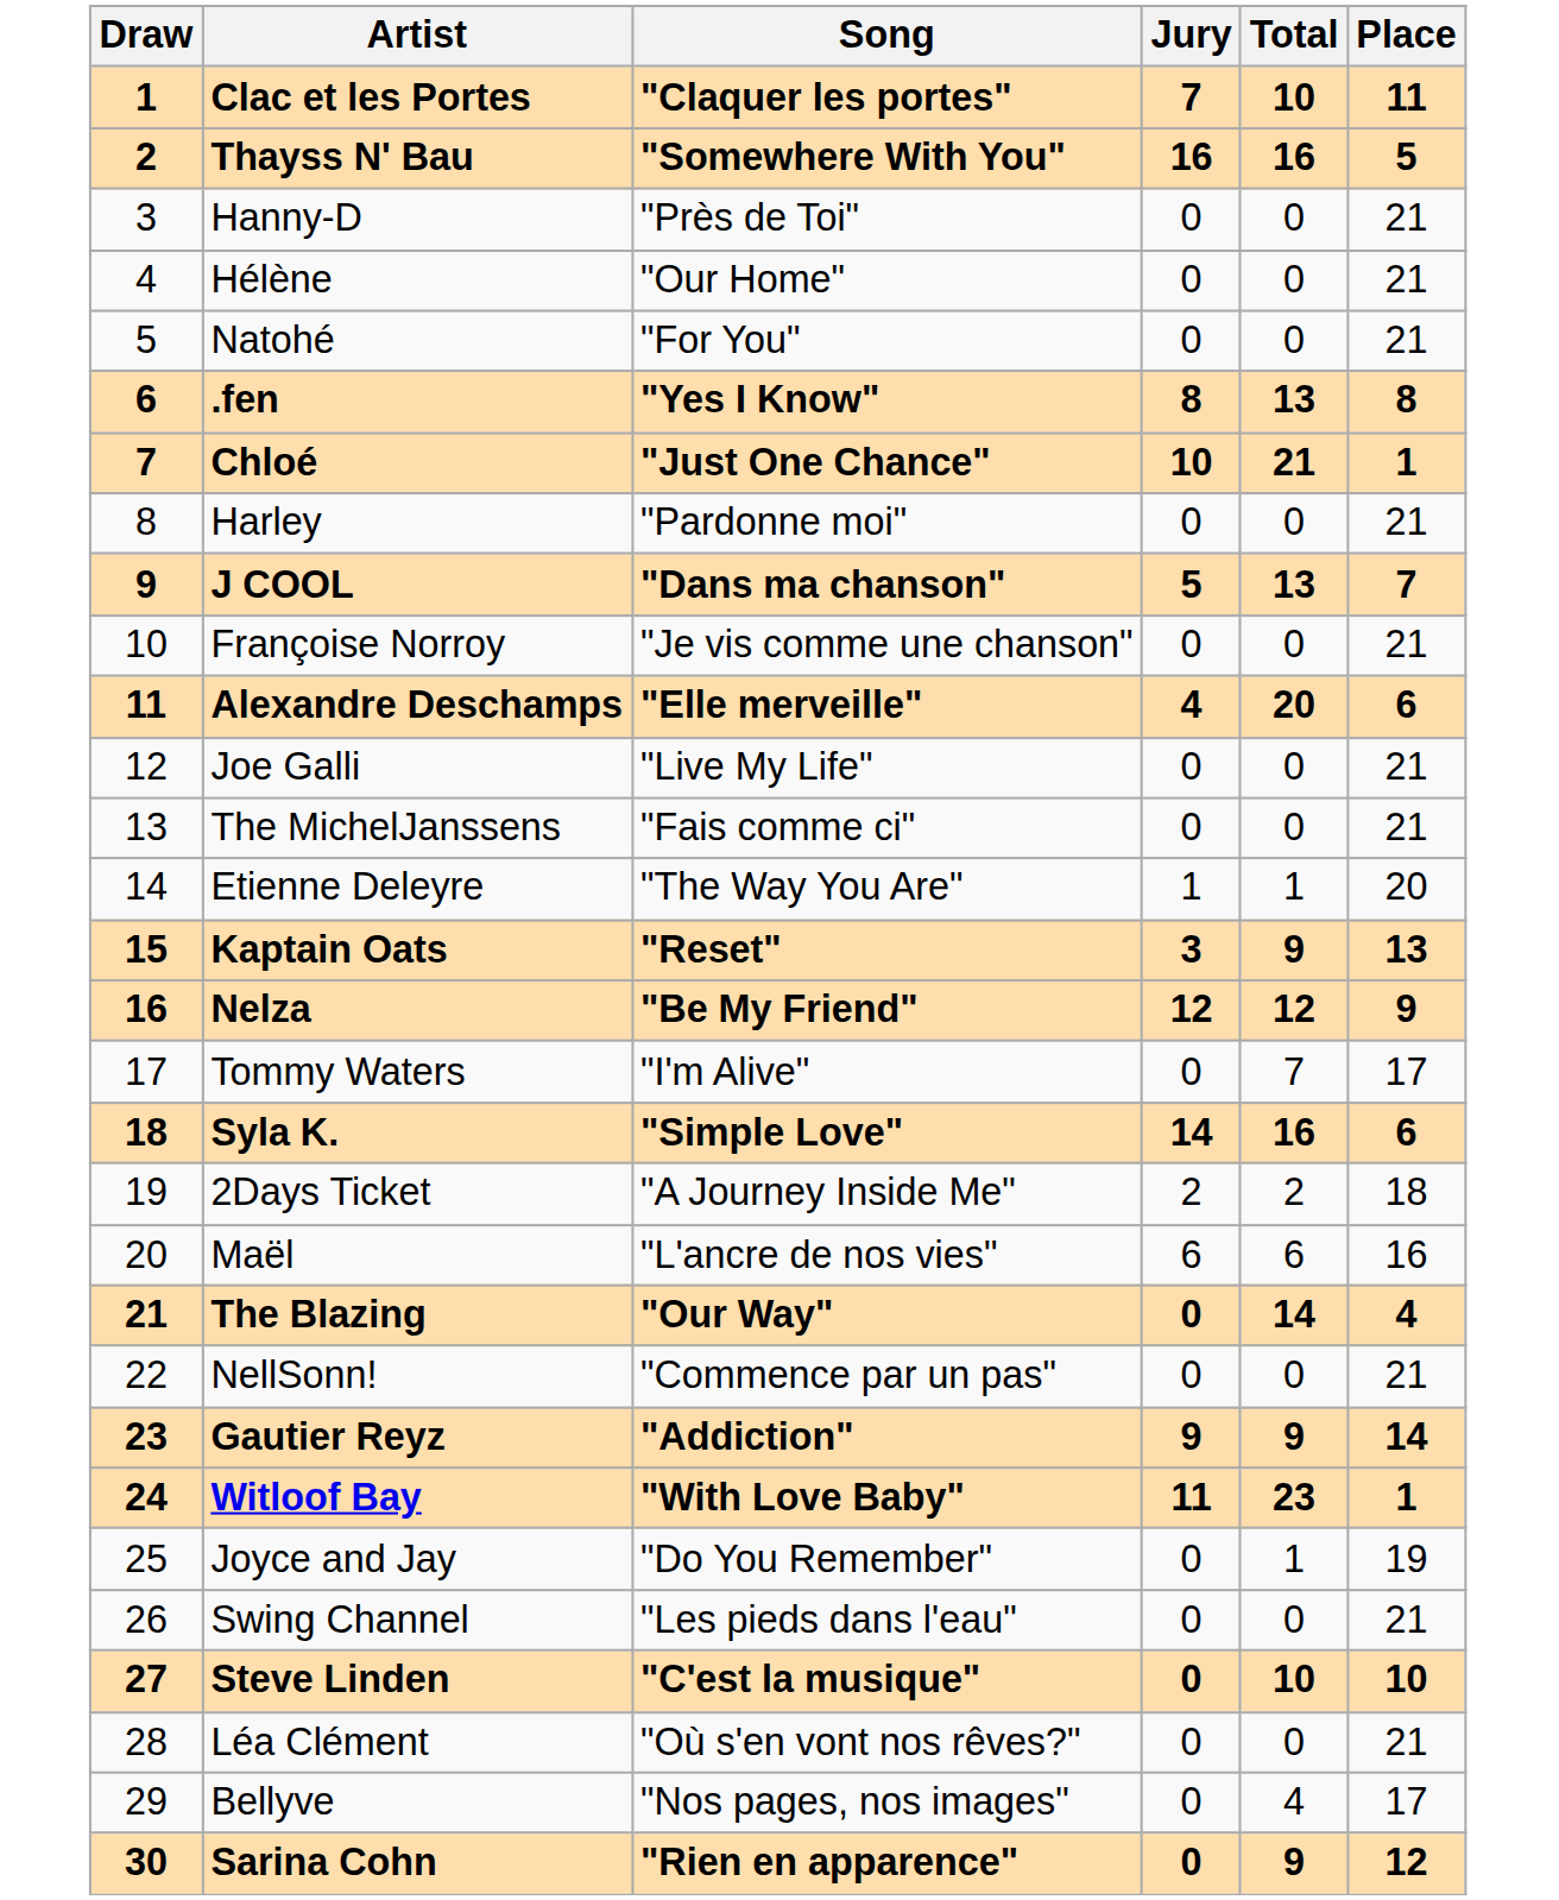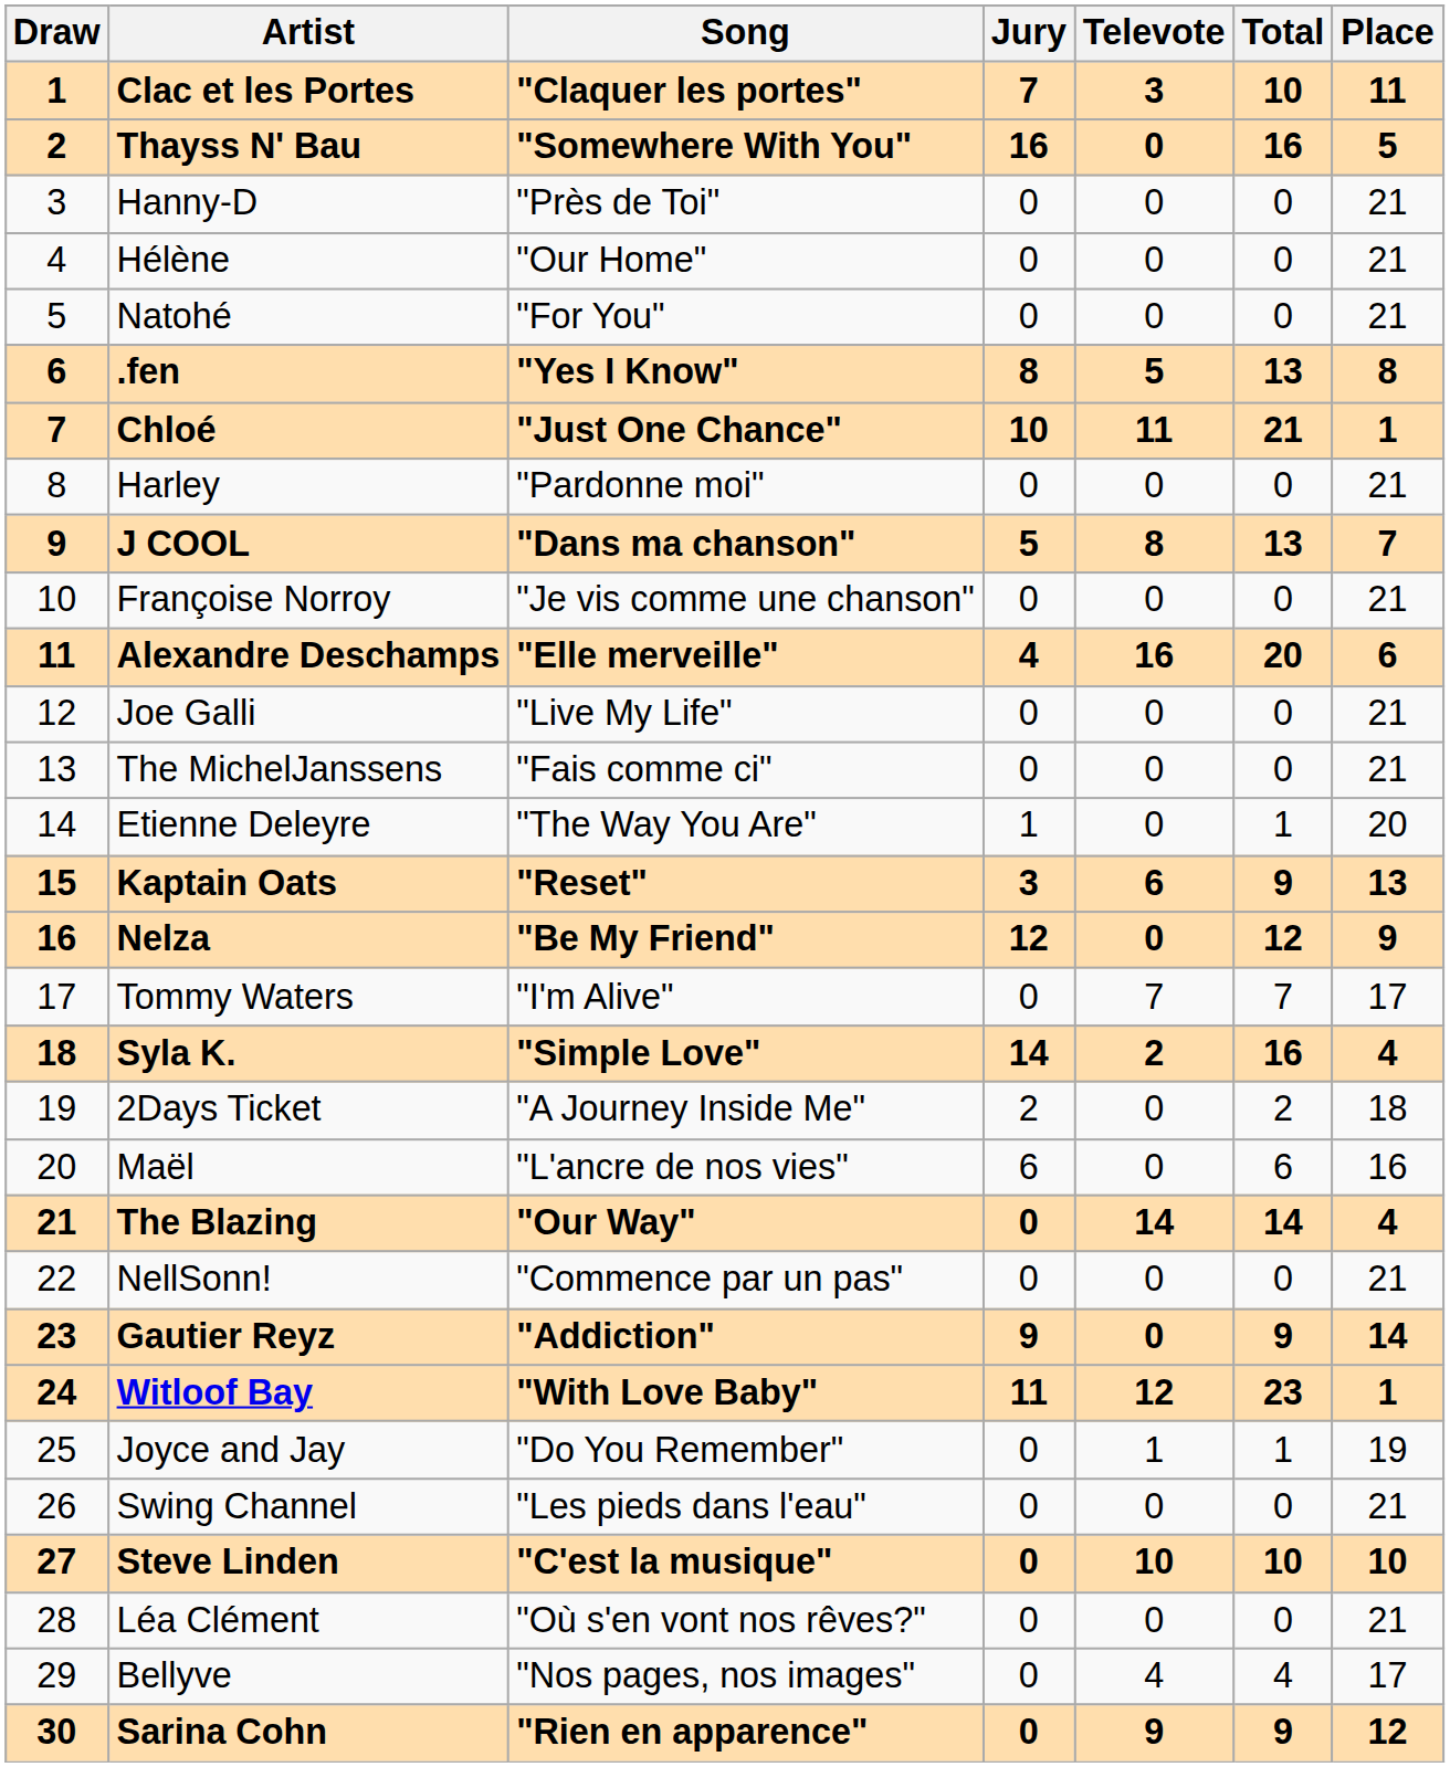+ column: Televote | 3 | 0 | 0 | 0 | 0 | 5 | 11 | 0 | 8 | 0 | 16 | 0 | 0 | 0 | 6 | 0 | 7 | 2 | 0 | 0 | 14 | 0 | 0 | 12 | 1 | 0 | 10 | 0 | 4 | 9
Syla K. | Place: 6 -> 4
